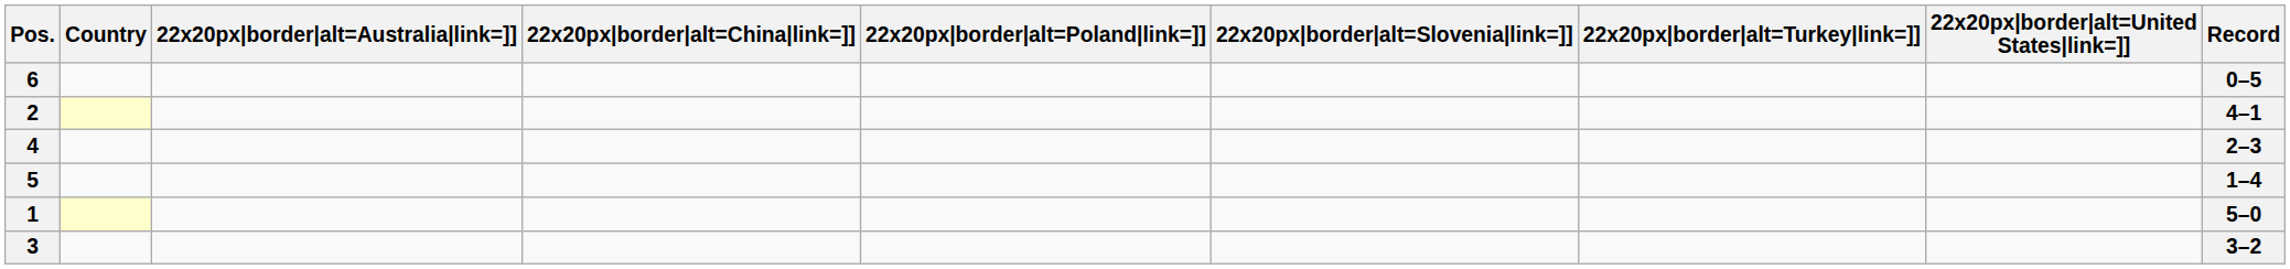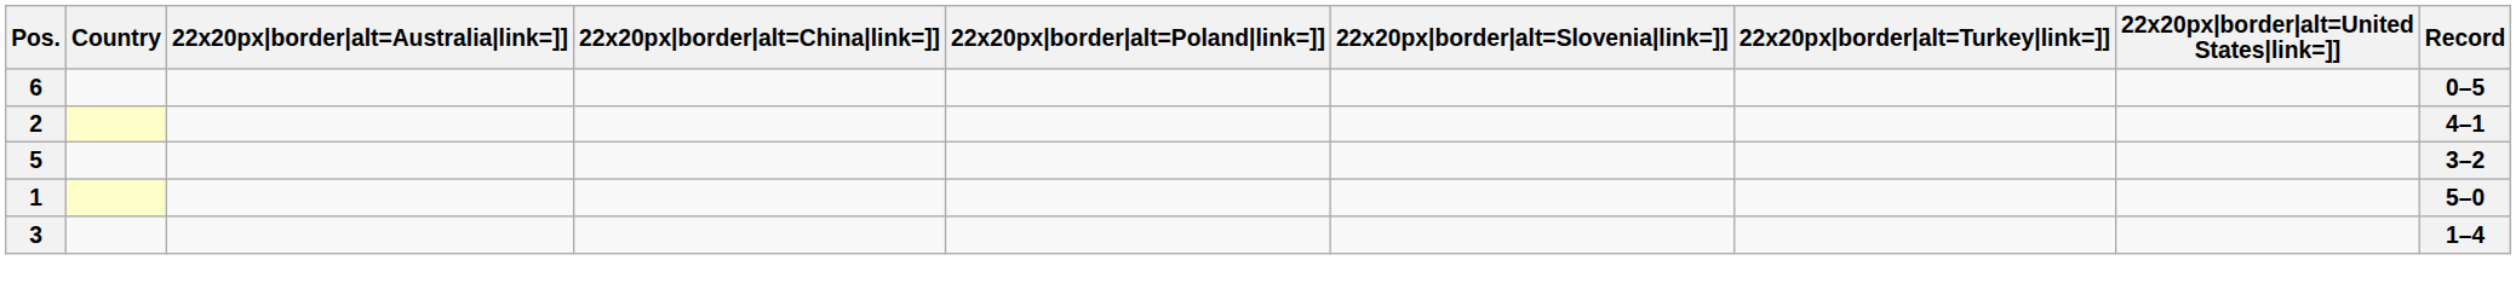- row: 4 | 2–3
5 | Record: 1–4 -> 3–2
3 | Record: 3–2 -> 1–4
